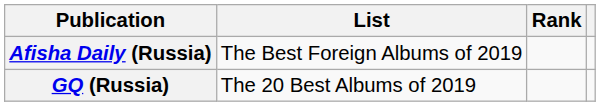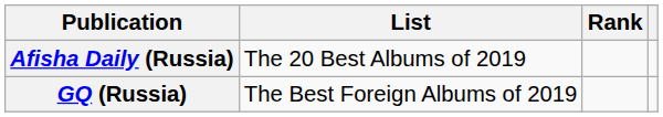Afisha Daily (Russia) | List: The Best Foreign Albums of 2019 -> The 20 Best Albums of 2019
GQ (Russia) | List: The 20 Best Albums of 2019 -> The Best Foreign Albums of 2019
